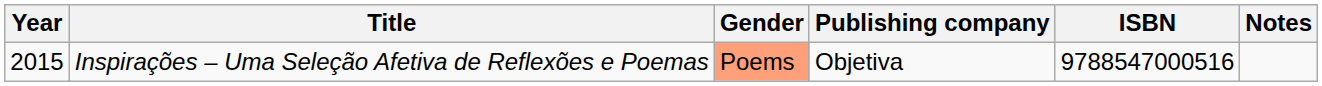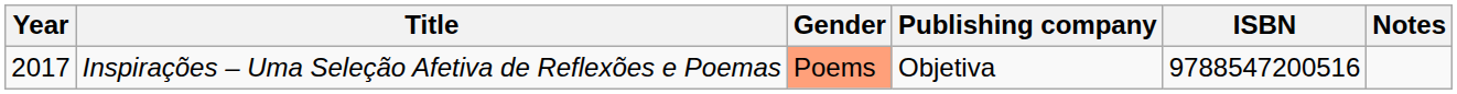Inspirações – Uma Seleção Afetiva de Reflexões e Poemas | Year: 2015 -> 2017
Inspirações – Uma Seleção Afetiva de Reflexões e Poemas | ISBN: 9788547000516 -> 9788547200516
